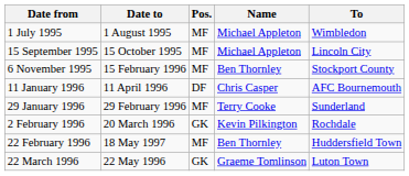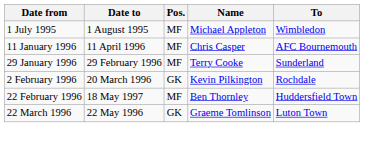- row: 15 September 1995 | 15 October 1995 | MF | Michael Appleton | Lincoln City
- row: 6 November 1995 | 15 February 1996 | MF | Ben Thornley | Stockport County
11 January 1996 | Pos.: DF -> MF
